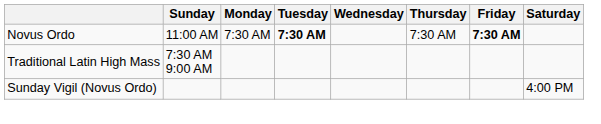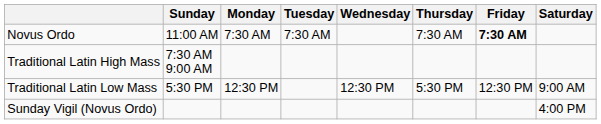Novus Ordo | Tuesday: bold -> normal
+ row: Traditional Latin Low Mass | 5:30 PM | 12:30 PM | 12:30 PM | 5:30 PM | 12:30 PM | 9:00 AM
